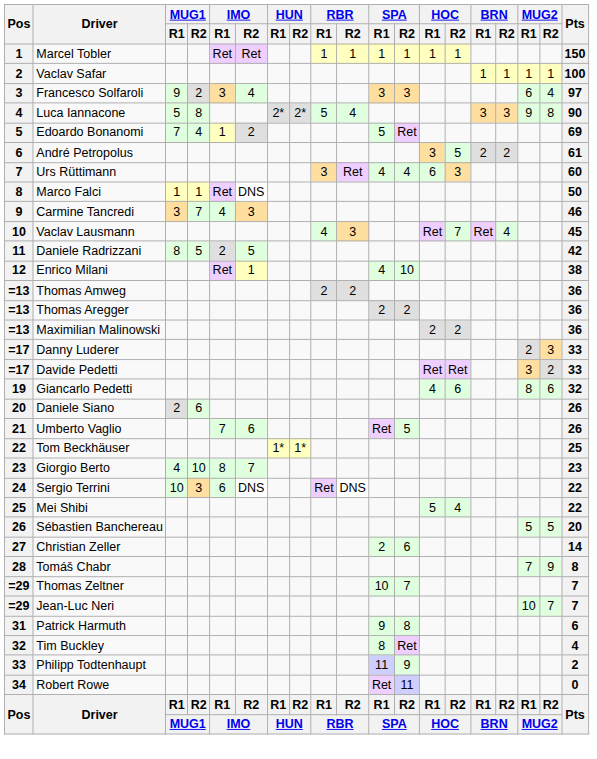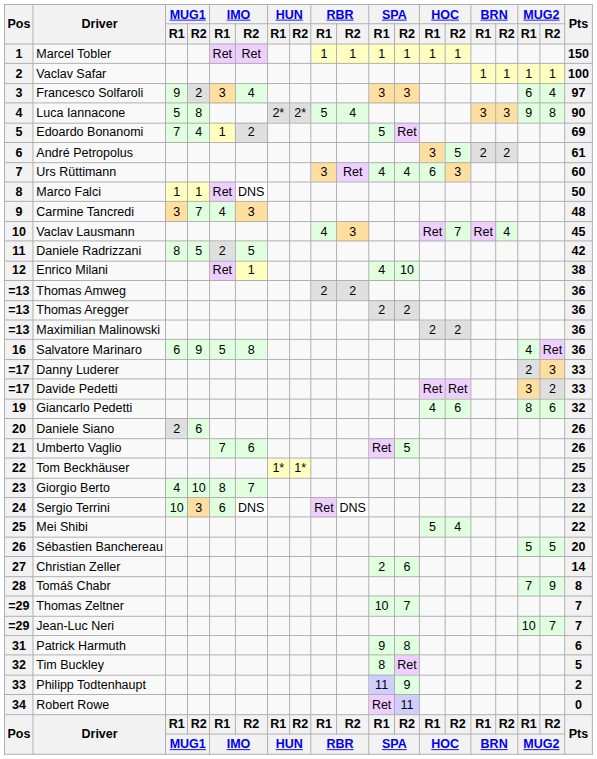Carmine Tancredi | Pts: 46 -> 48
+ row: 16 | Salvatore Marinaro | 6 | 9 | 5 | 8 | 4 | Ret | 36
Tim Buckley | Pts: 4 -> 5
